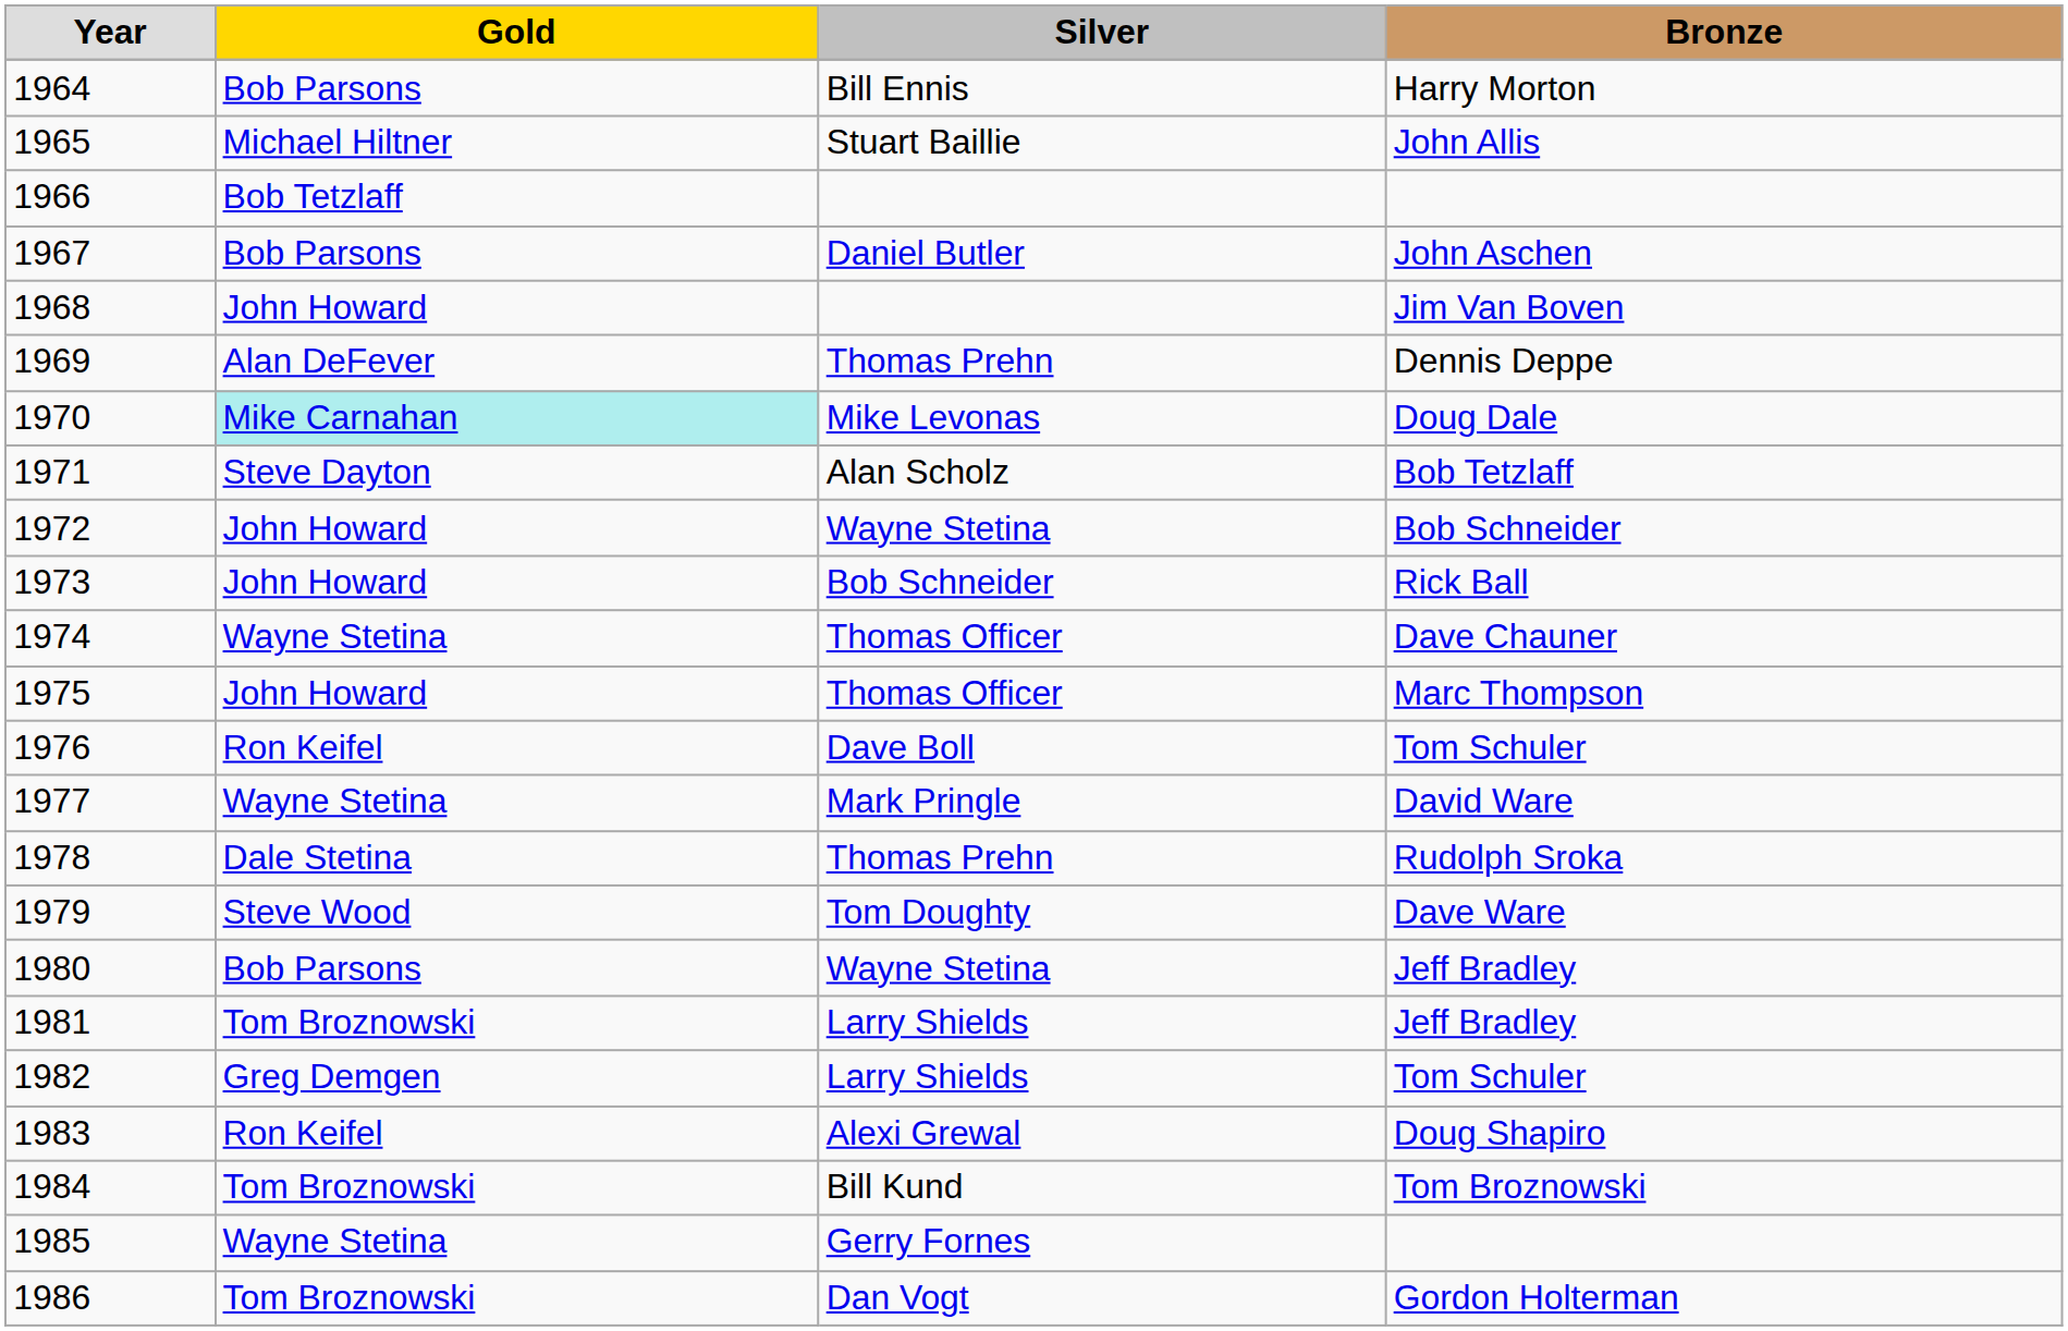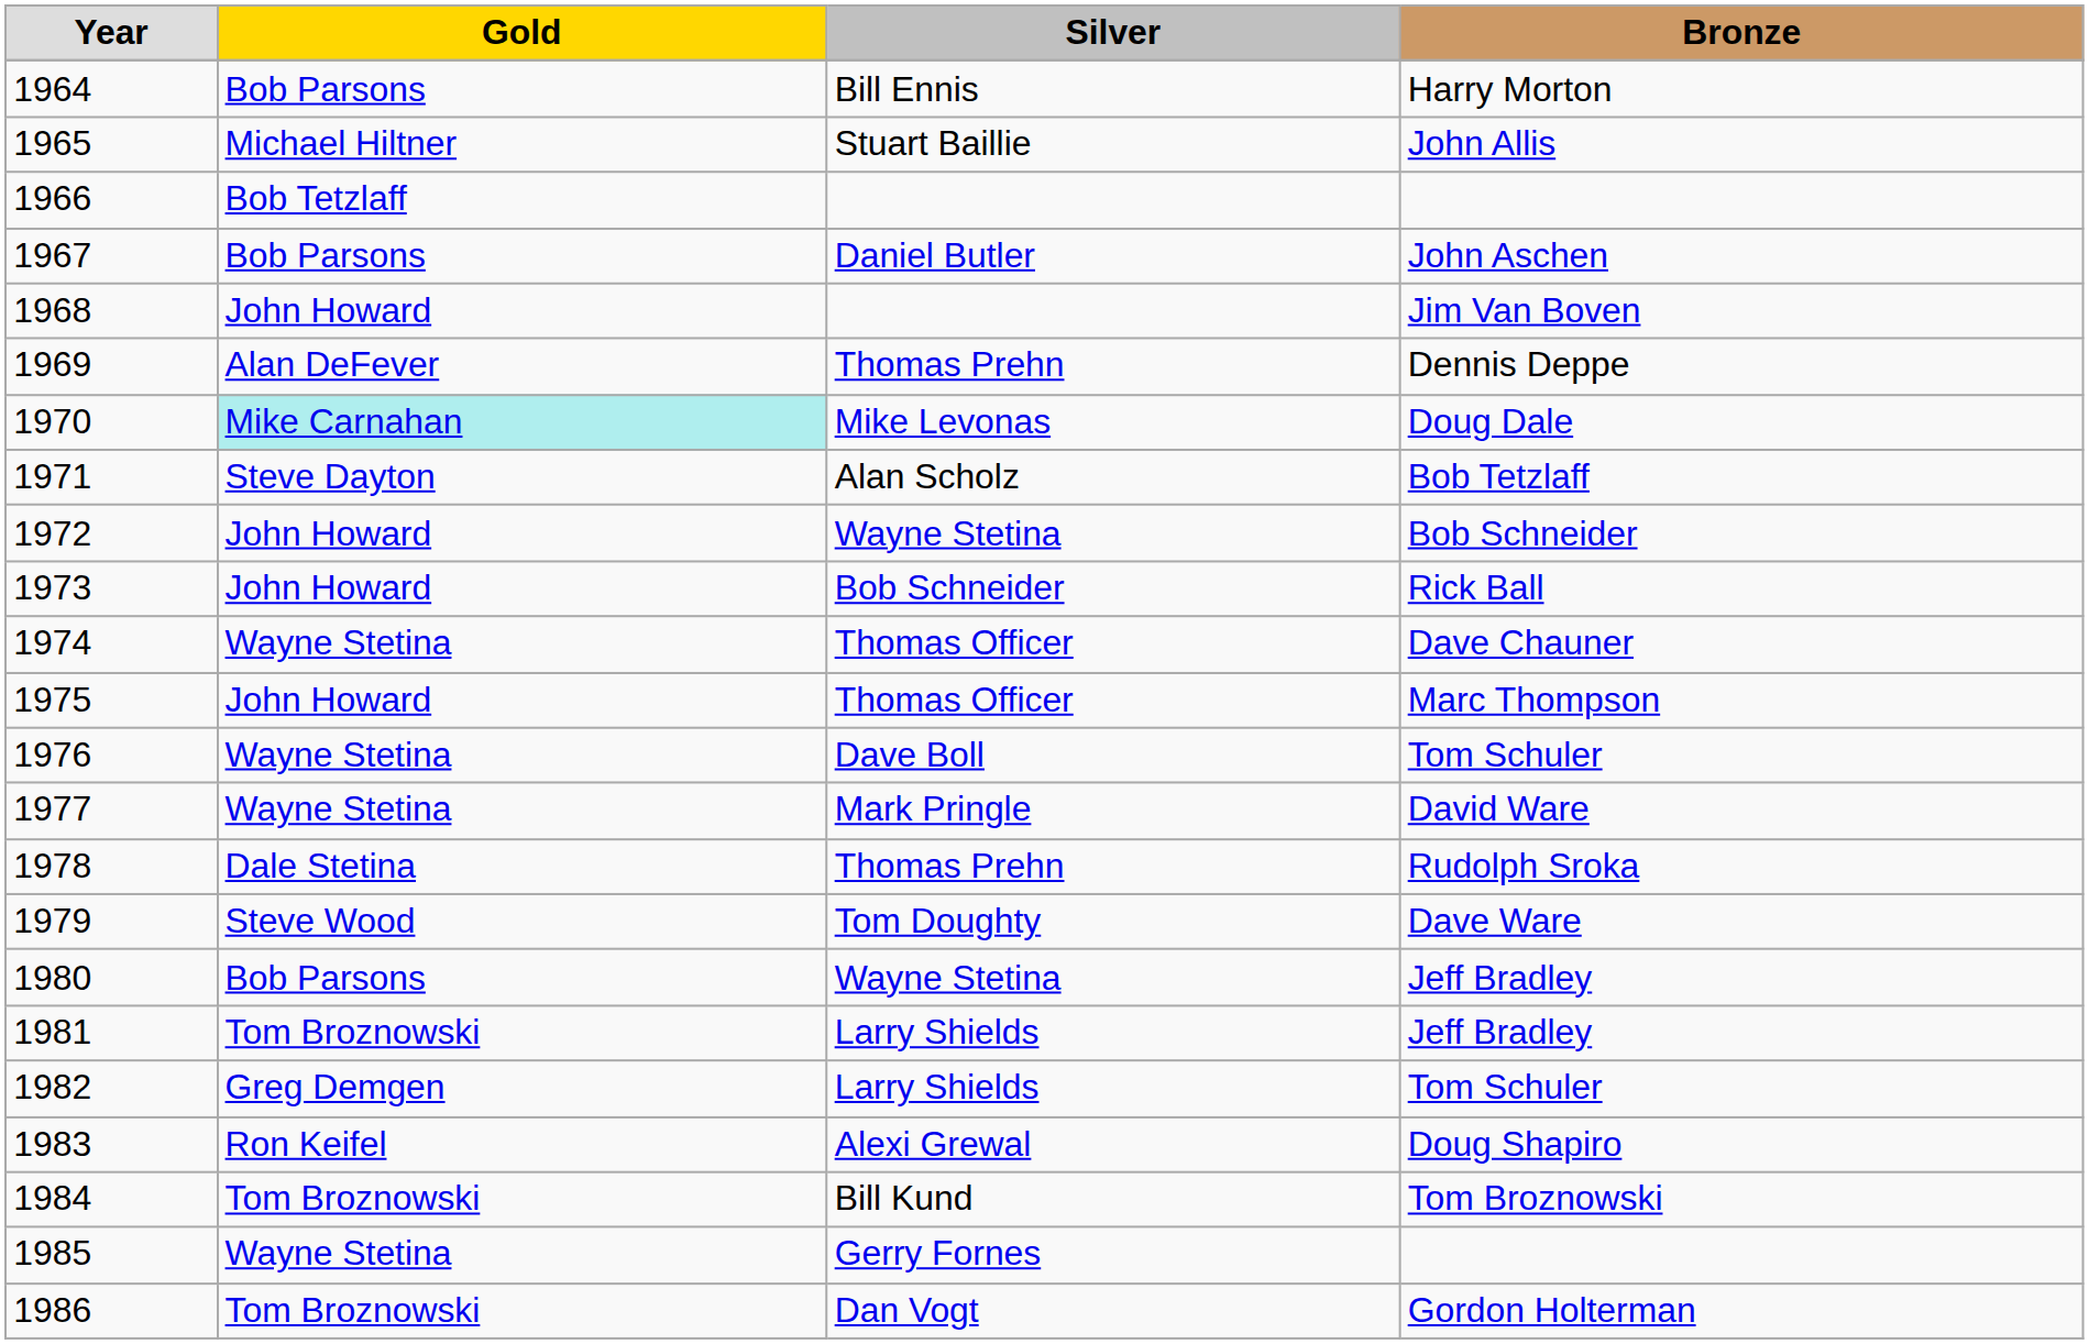1976 | Gold: Ron Keifel -> Wayne Stetina
